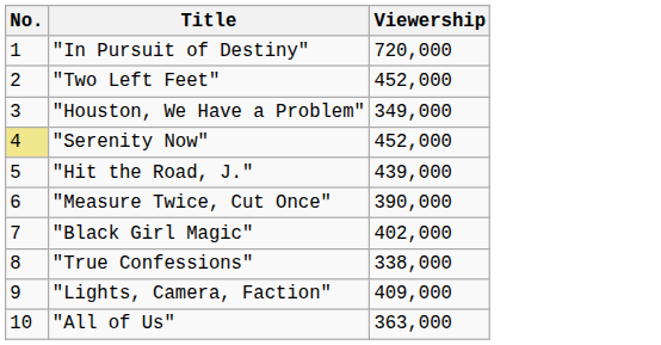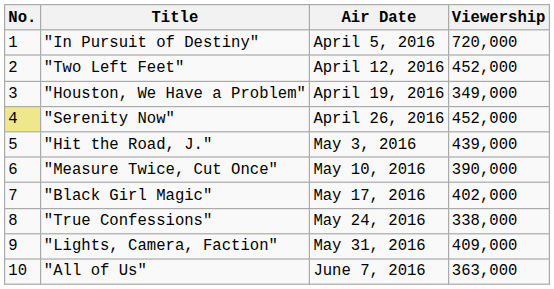+ column: Air Date | April 5, 2016 | April 12, 2016 | April 19, 2016 | April 26, 2016 | May 3, 2016 | May 10, 2016 | May 17, 2016 | May 24, 2016 | May 31, 2016 | June 7, 2016
